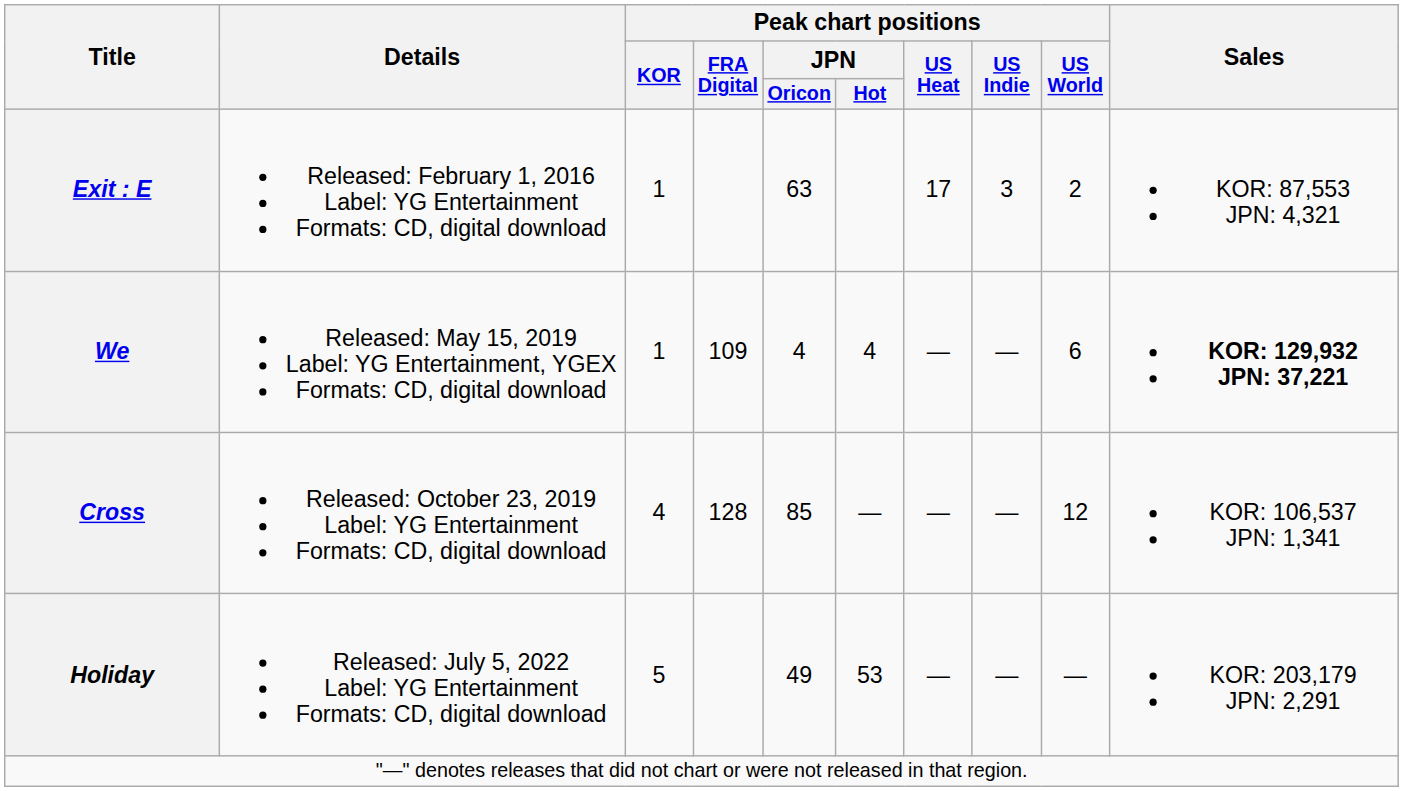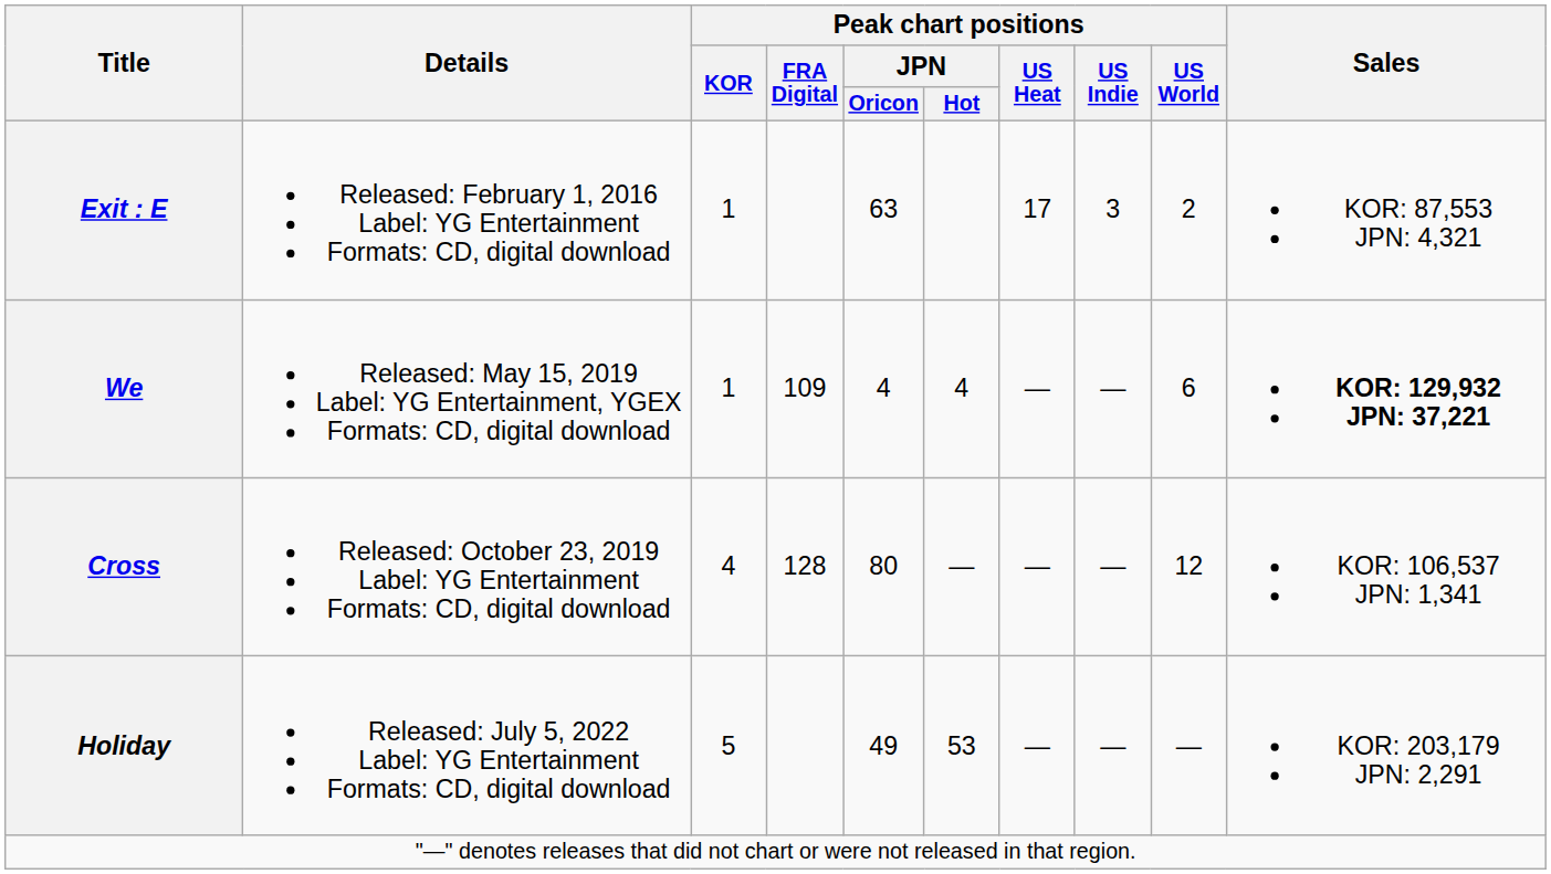Cross | Peak chart positions / JPN / Oricon: 85 -> 80
